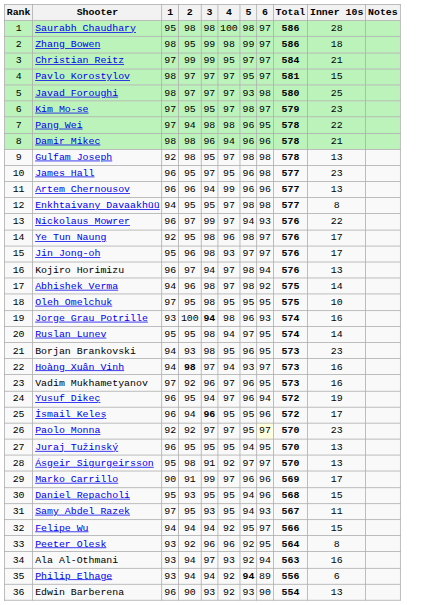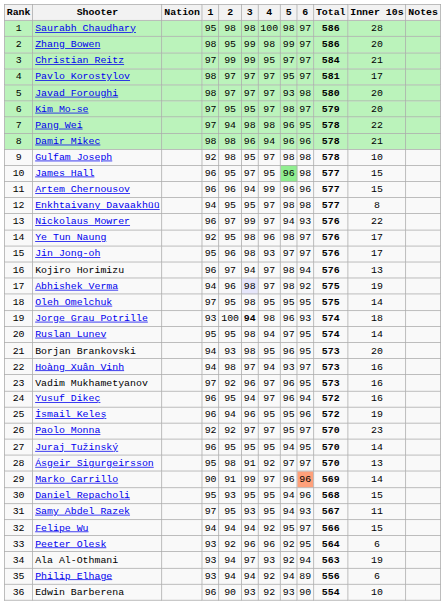+ column: Nation
Zhang Bowen | Inner 10s: 18 -> 20
Pavlo Korostylov | Inner 10s: 15 -> 17
Javad Foroughi | Inner 10s: 25 -> 20
Kim Mo-se | Inner 10s: 23 -> 20
Gulfam Joseph | Inner 10s: 13 -> 10
James Hall | 5: no background -> lightgreen background
James Hall | Inner 10s: 23 -> 15
Artem Chernousov | Inner 10s: 13 -> 15
Abhishek Verma | 3: no background -> lavender background
Abhishek Verma | Inner 10s: 14 -> 19
Oleh Omelchuk | Inner 10s: 10 -> 14
Jorge Grau Potrille | Inner 10s: 16 -> 18
Borjan Brankovski | Inner 10s: 23 -> 20
Hoàng Xuân Vinh | 2: bold -> normal
Yusuf Dikeç | Inner 10s: 19 -> 16
İsmail Keleş | 3: bold -> normal
İsmail Keleş | Inner 10s: 17 -> 19
Paolo Monna | 6: lightyellow background -> no background
Juraj Tužinský | Inner 10s: 13 -> 14
Marko Carrillo | 6: no background -> lightsalmon background
Marko Carrillo | Inner 10s: 17 -> 14
Peeter Olesk | Inner 10s: 8 -> 6
Ala Al-Othmani | Inner 10s: 16 -> 19
Philip Elhage | 5: bold -> normal
Edwin Barberena | Inner 10s: 13 -> 10
